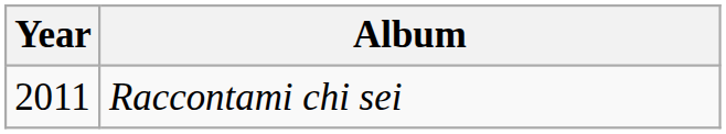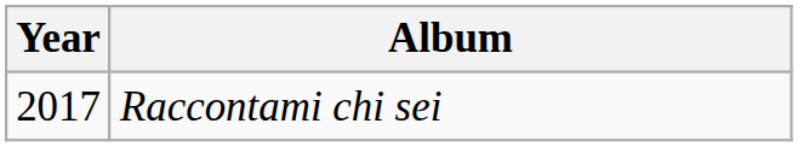Raccontami chi sei | Year: 2011 -> 2017
